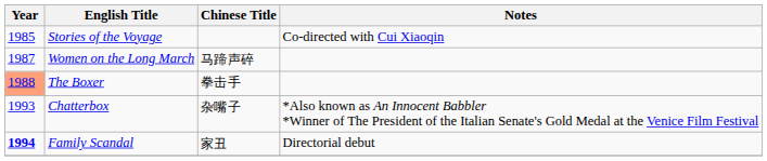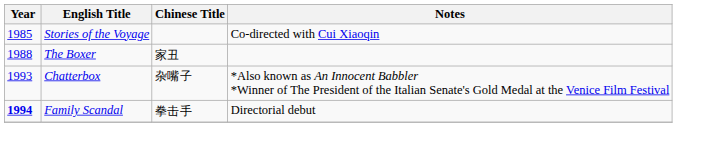- row: 1987 | Women on the Long March | 马蹄声碎
The Boxer | Year: lightsalmon background -> no background
The Boxer | Chinese Title: 拳击手 -> 家丑
Family Scandal | Chinese Title: 家丑 -> 拳击手
